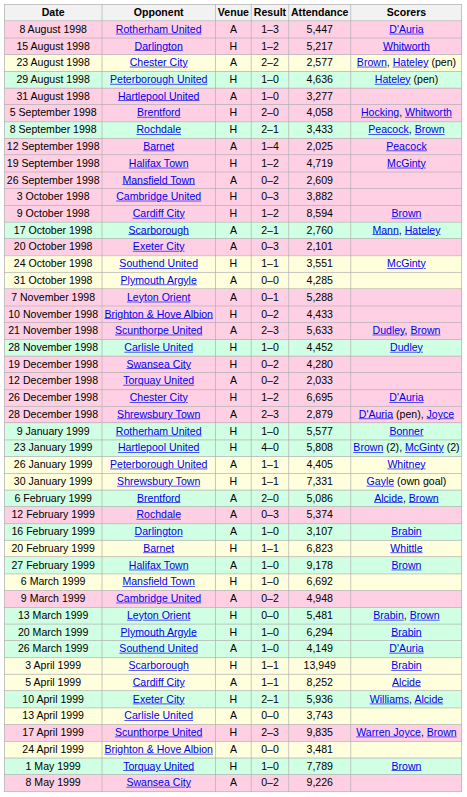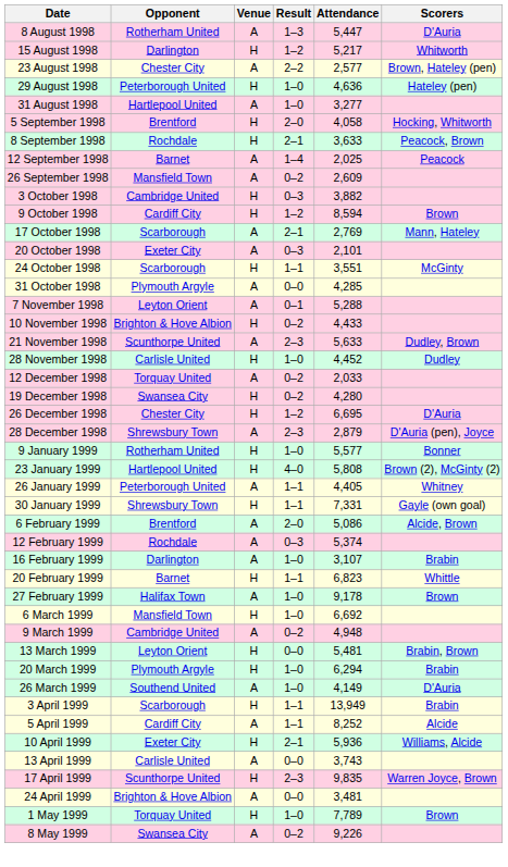8 September 1998 | Attendance: 3,433 -> 3,633
- row: 19 September 1998 | Halifax Town | H | 1–2 | 4,719 | McGinty
17 October 1998 | Attendance: 2,760 -> 2,769
24 October 1998 | Opponent: Southend United -> Scarborough
rows swapped: 12 December 1998 <-> 19 December 1998
